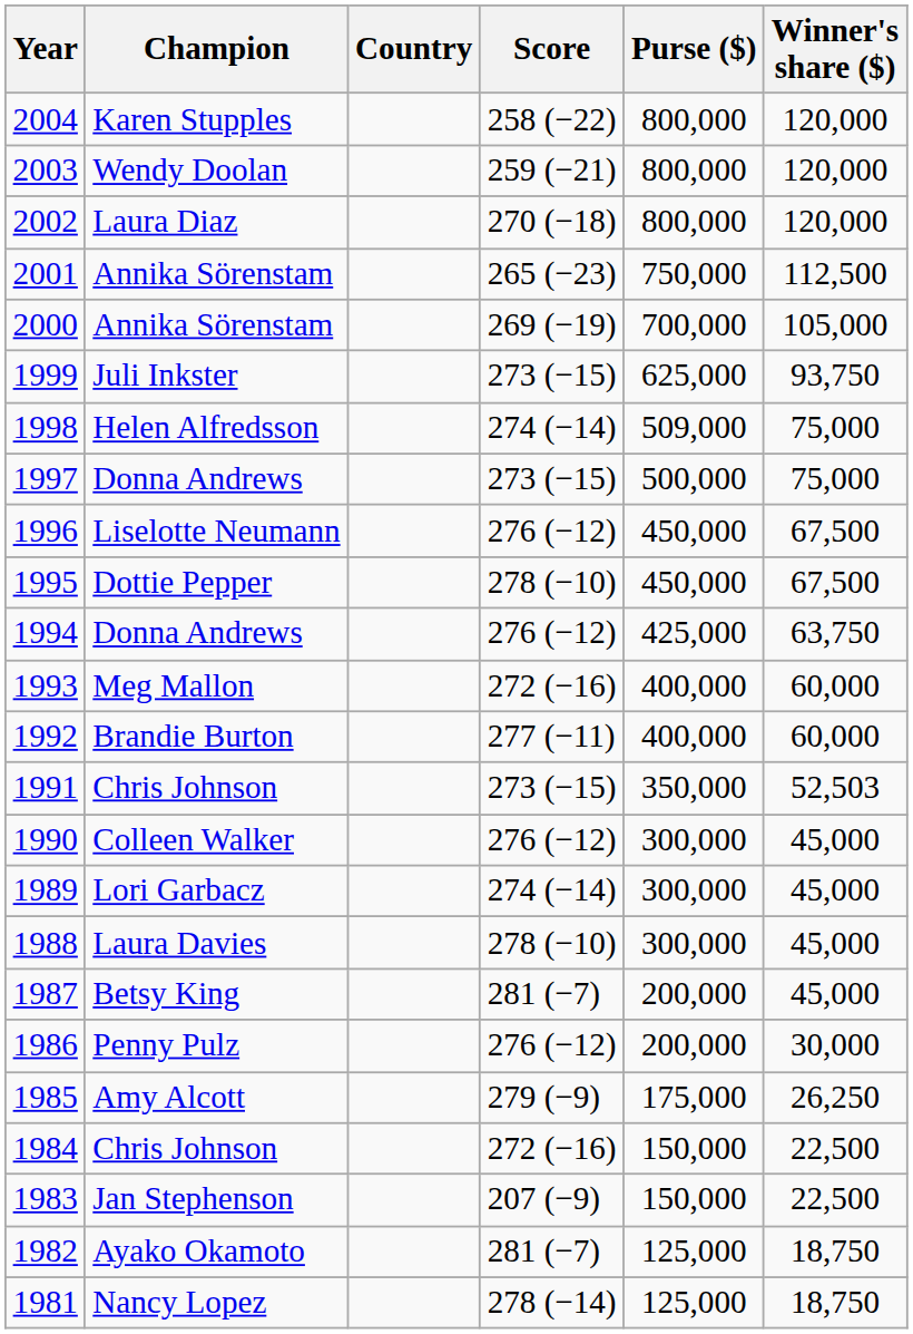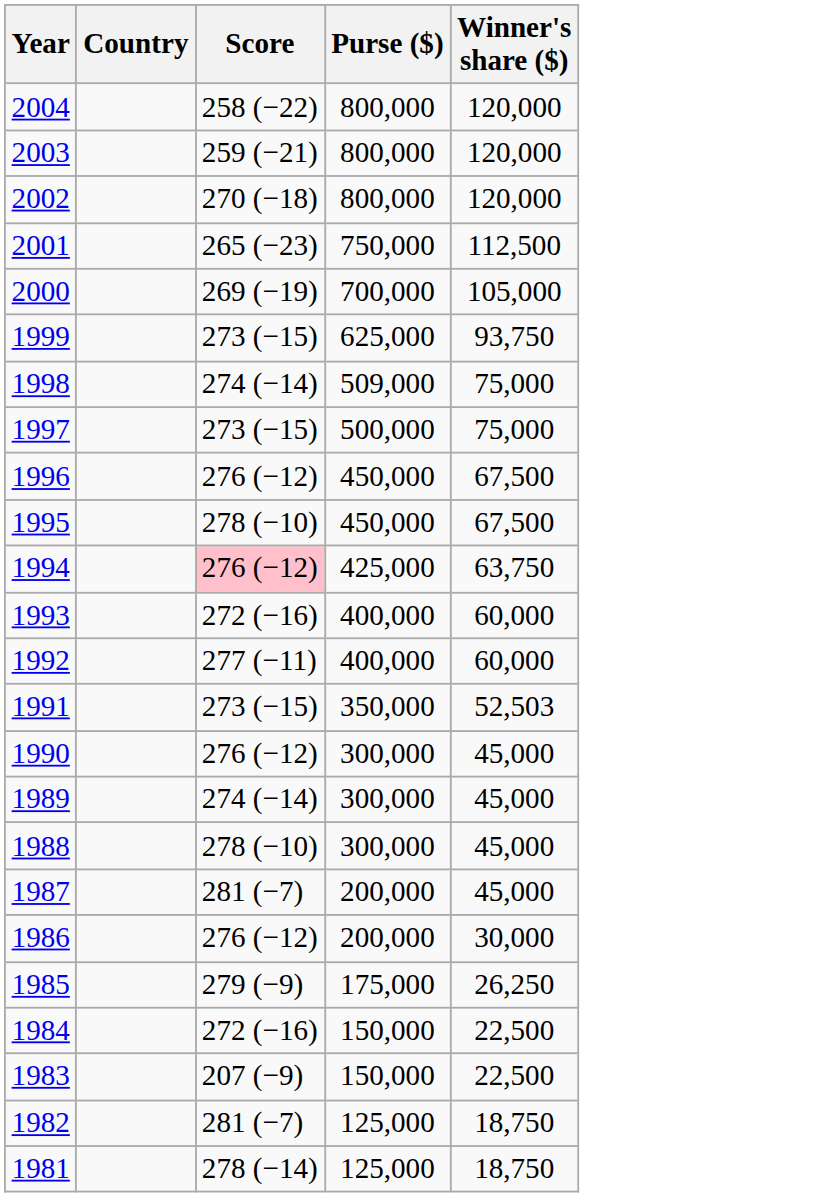- column: Champion | Karen Stupples | Wendy Doolan | Laura Diaz | Annika Sörenstam | Annika Sörenstam | Juli Inkster | Helen Alfredsson | Donna Andrews | Liselotte Neumann | Dottie Pepper | Donna Andrews | Meg Mallon | Brandie Burton | Chris Johnson | Colleen Walker | Lori Garbacz | Laura Davies | Betsy King | Penny Pulz | Amy Alcott | Chris Johnson | Jan Stephenson | Ayako Okamoto | Nancy Lopez
1994 | Score: no background -> pink background
